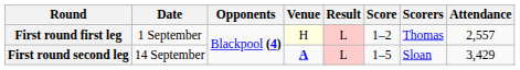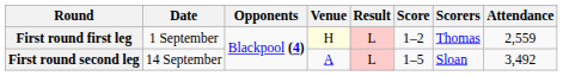First round first leg | Attendance: 2,557 -> 2,559
First round second leg | Venue: bold -> normal
First round second leg | Attendance: 3,429 -> 3,492
